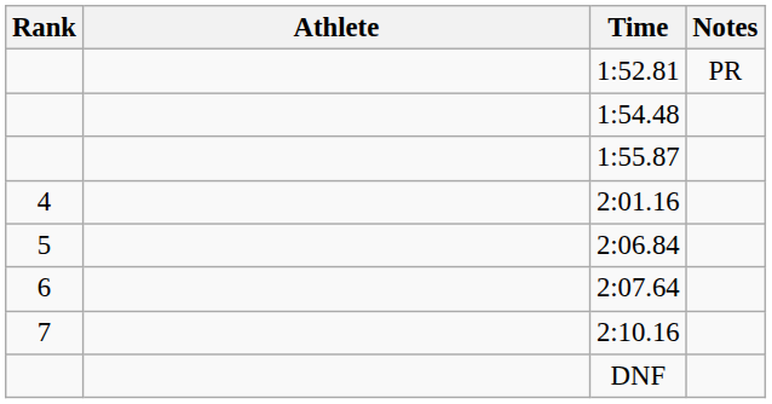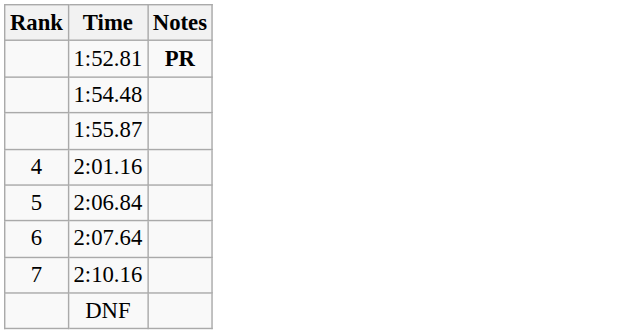- column: Athlete
1:52.81 | Notes: normal -> bold
